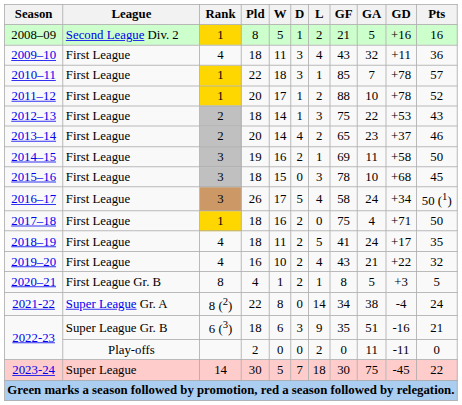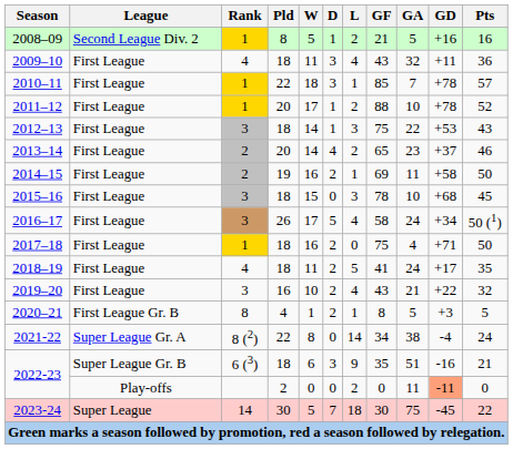2012–13 | Rank: 2 -> 3
2014–15 | Rank: 3 -> 2
2019–20 | Rank: 4 -> 3
2022-23 / 2 | GD: no background -> lightsalmon background
